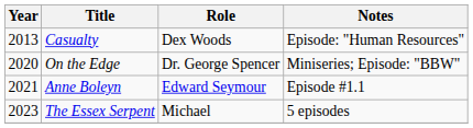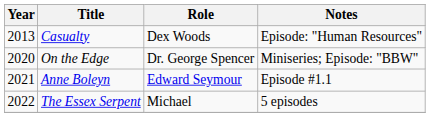The Essex Serpent | Year: 2023 -> 2022
